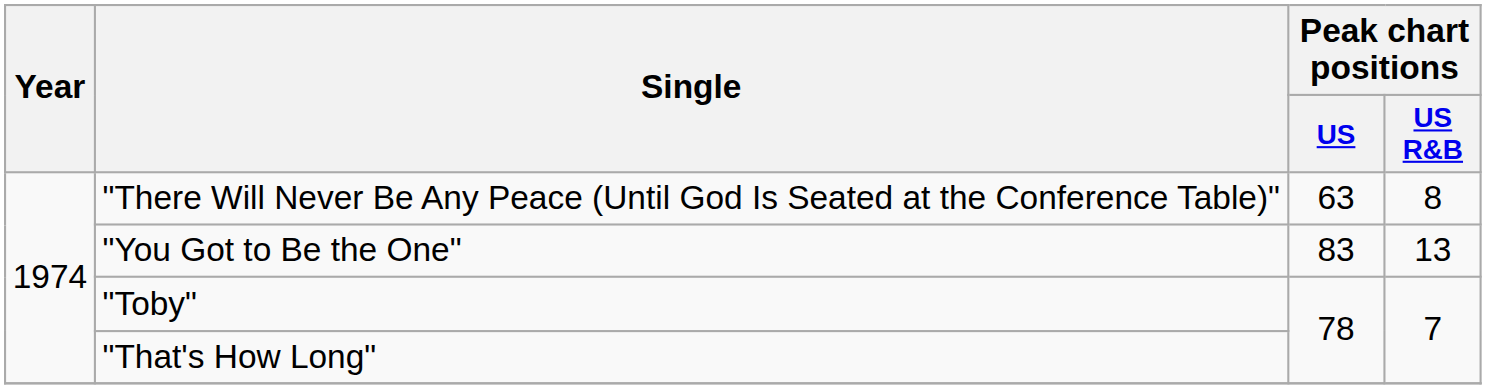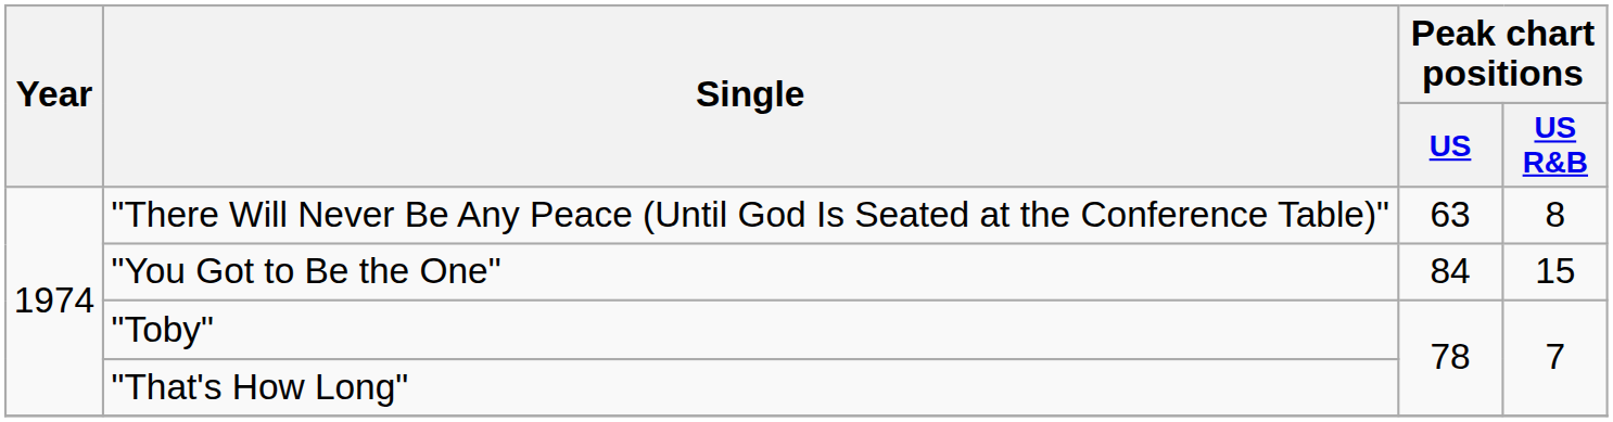"You Got to Be the One" | Peak chart positions / US: 83 -> 84
"You Got to Be the One" | Peak chart positions / US R&B: 13 -> 15
